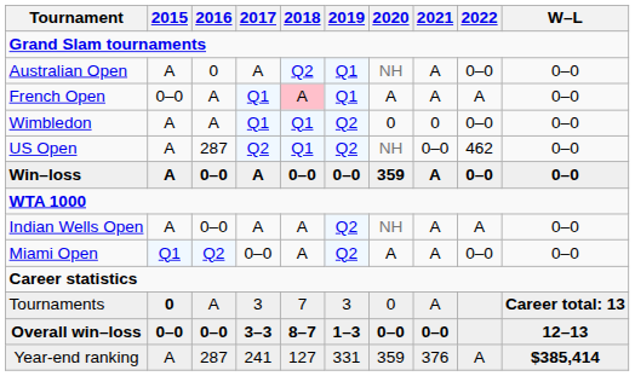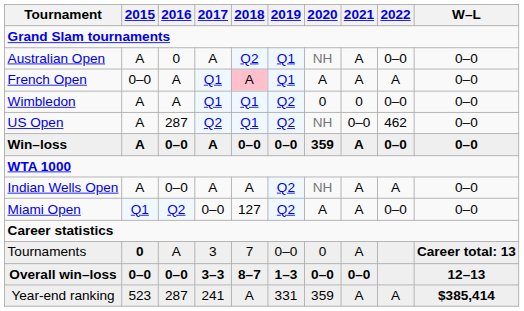Miami Open | 2018: A -> 127
Tournaments | 2019: 3 -> 0–0
Year-end ranking | 2015: A -> 523
Year-end ranking | 2018: 127 -> A
Year-end ranking | 2021: 376 -> A
